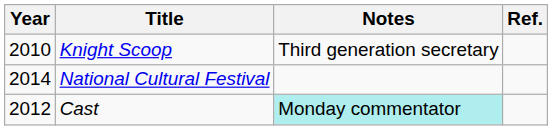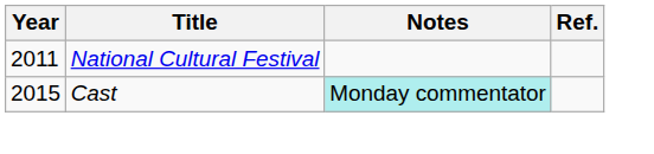- row: 2010 | Knight Scoop | Third generation secretary
National Cultural Festival | Year: 2014 -> 2011
Cast | Year: 2012 -> 2015
